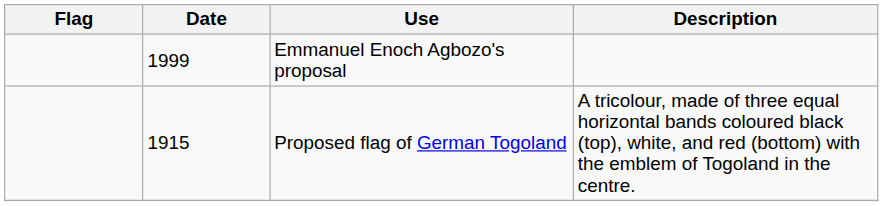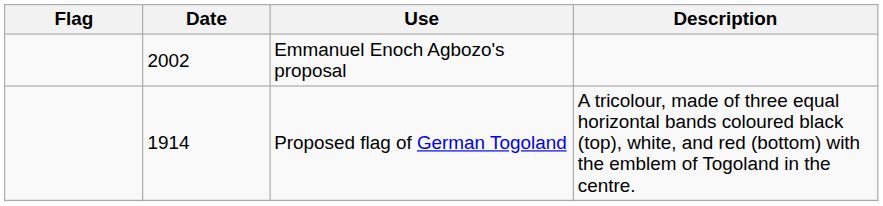Emmanuel Enoch Agbozo's proposal | Date: 1999 -> 2002
Proposed flag of German Togoland | Date: 1915 -> 1914
